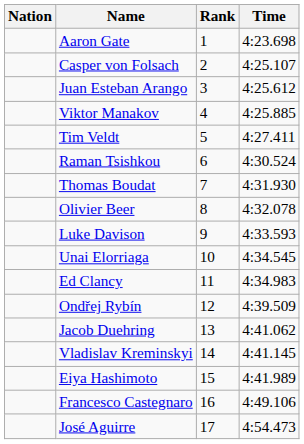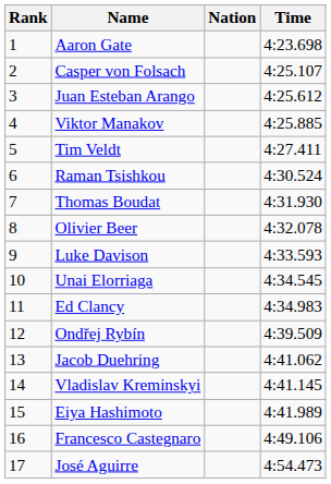columns swapped: Rank <-> Nation
